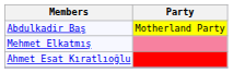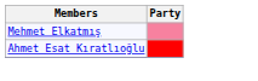- row: Abdulkadir Baş | Motherland Party
